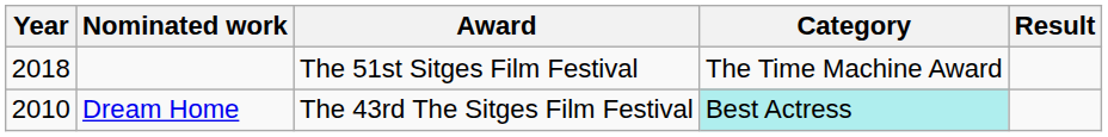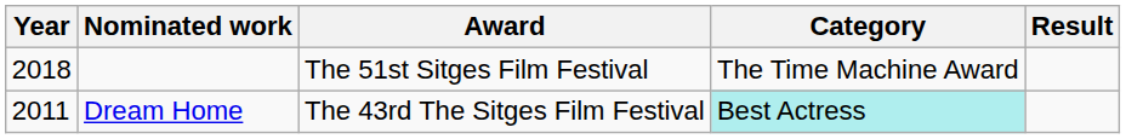Dream Home | Year: 2010 -> 2011
